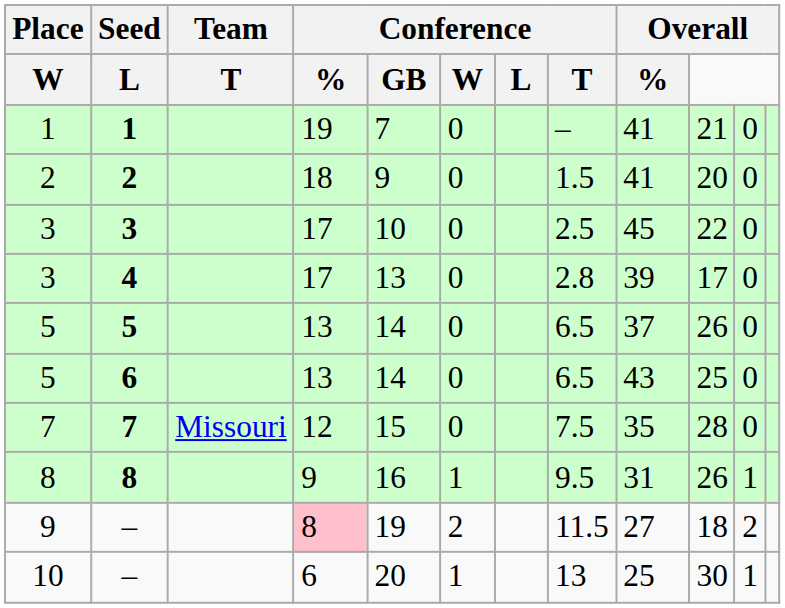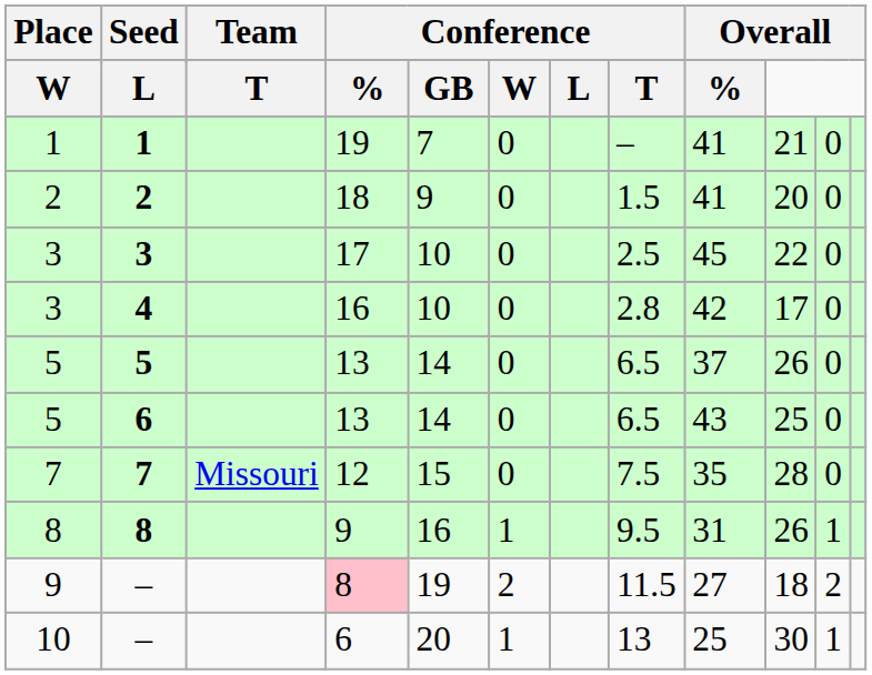4 | column 4: 17 -> 16
4 | column 5: 13 -> 10
4 | column 9: 39 -> 42
